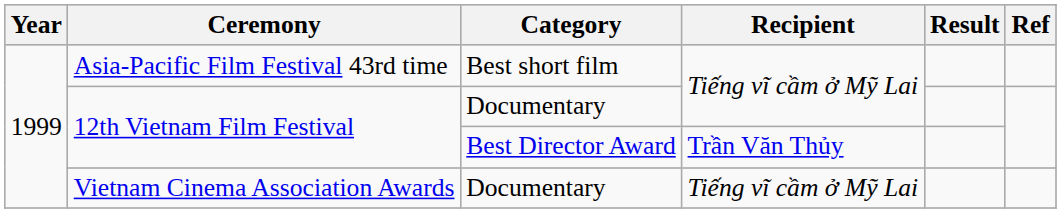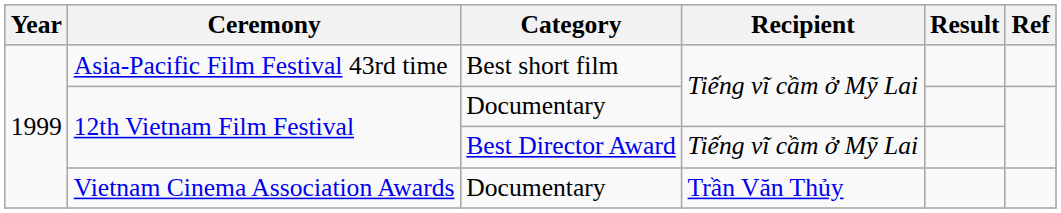12th Vietnam Film Festival / Best Director Award | Recipient: Trần Văn Thủy -> Tiếng vĩ cầm ở Mỹ Lai
Vietnam Cinema Association Awards | Recipient: Tiếng vĩ cầm ở Mỹ Lai -> Trần Văn Thủy
